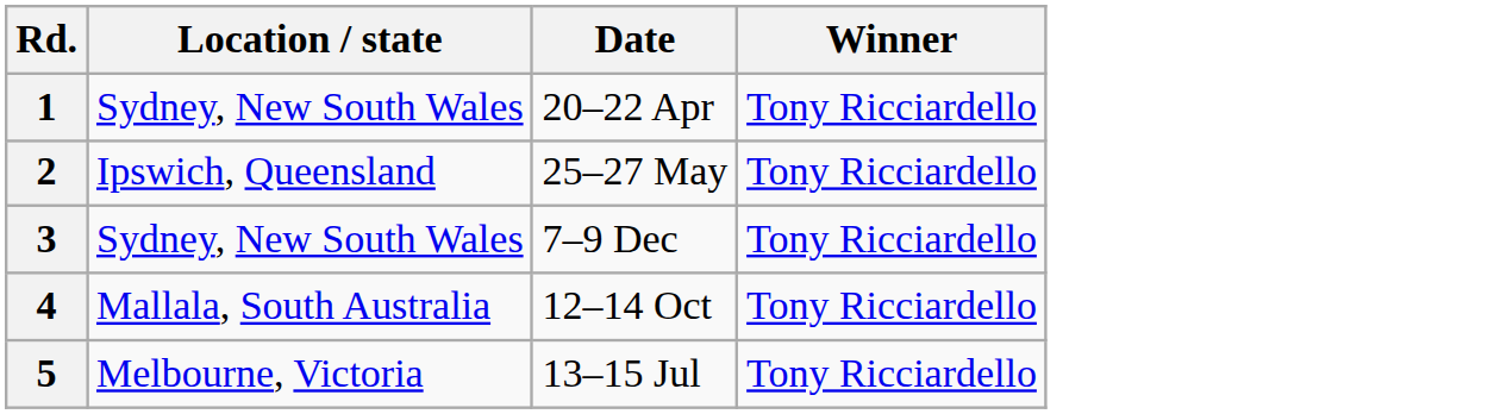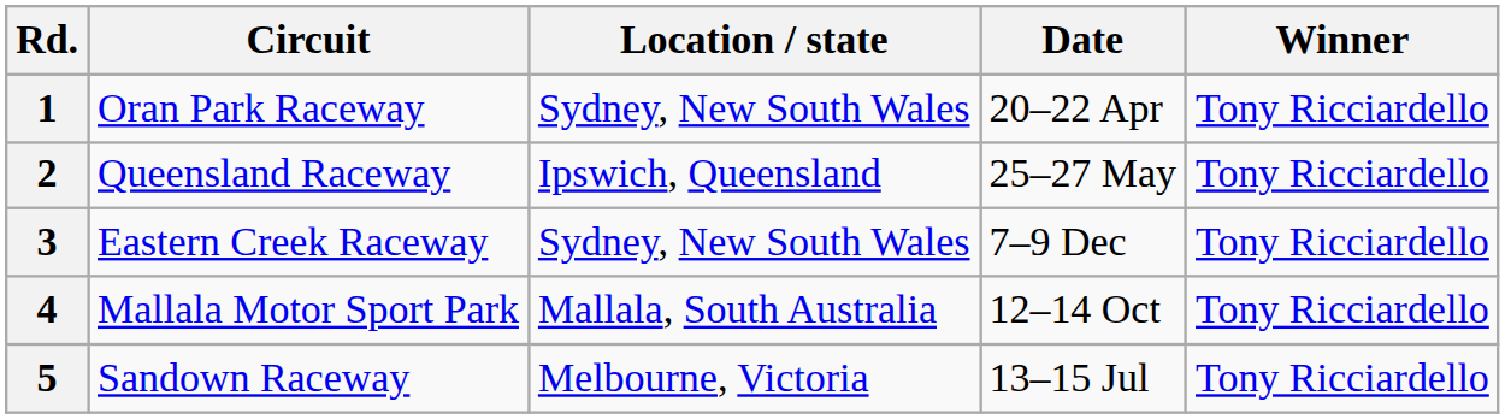+ column: Circuit | Oran Park Raceway | Queensland Raceway | Eastern Creek Raceway | Mallala Motor Sport Park | Sandown Raceway
